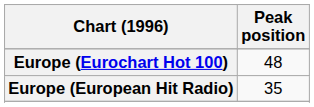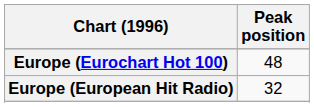Europe (European Hit Radio) | Peak position: 35 -> 32
